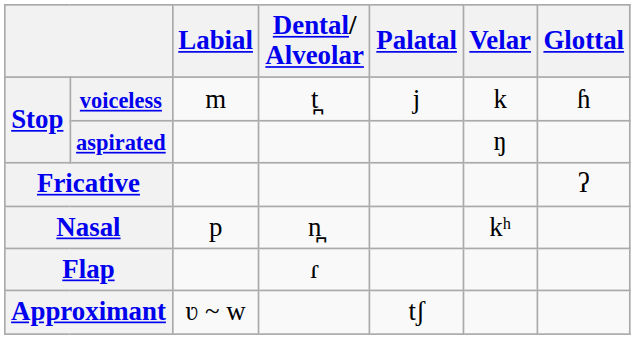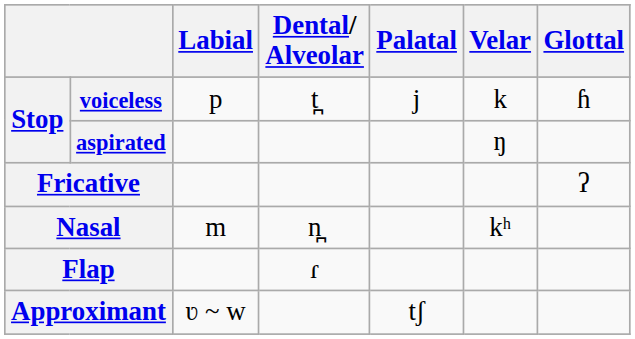voiceless | Labial: m -> p
Nasal | Labial: p -> m
